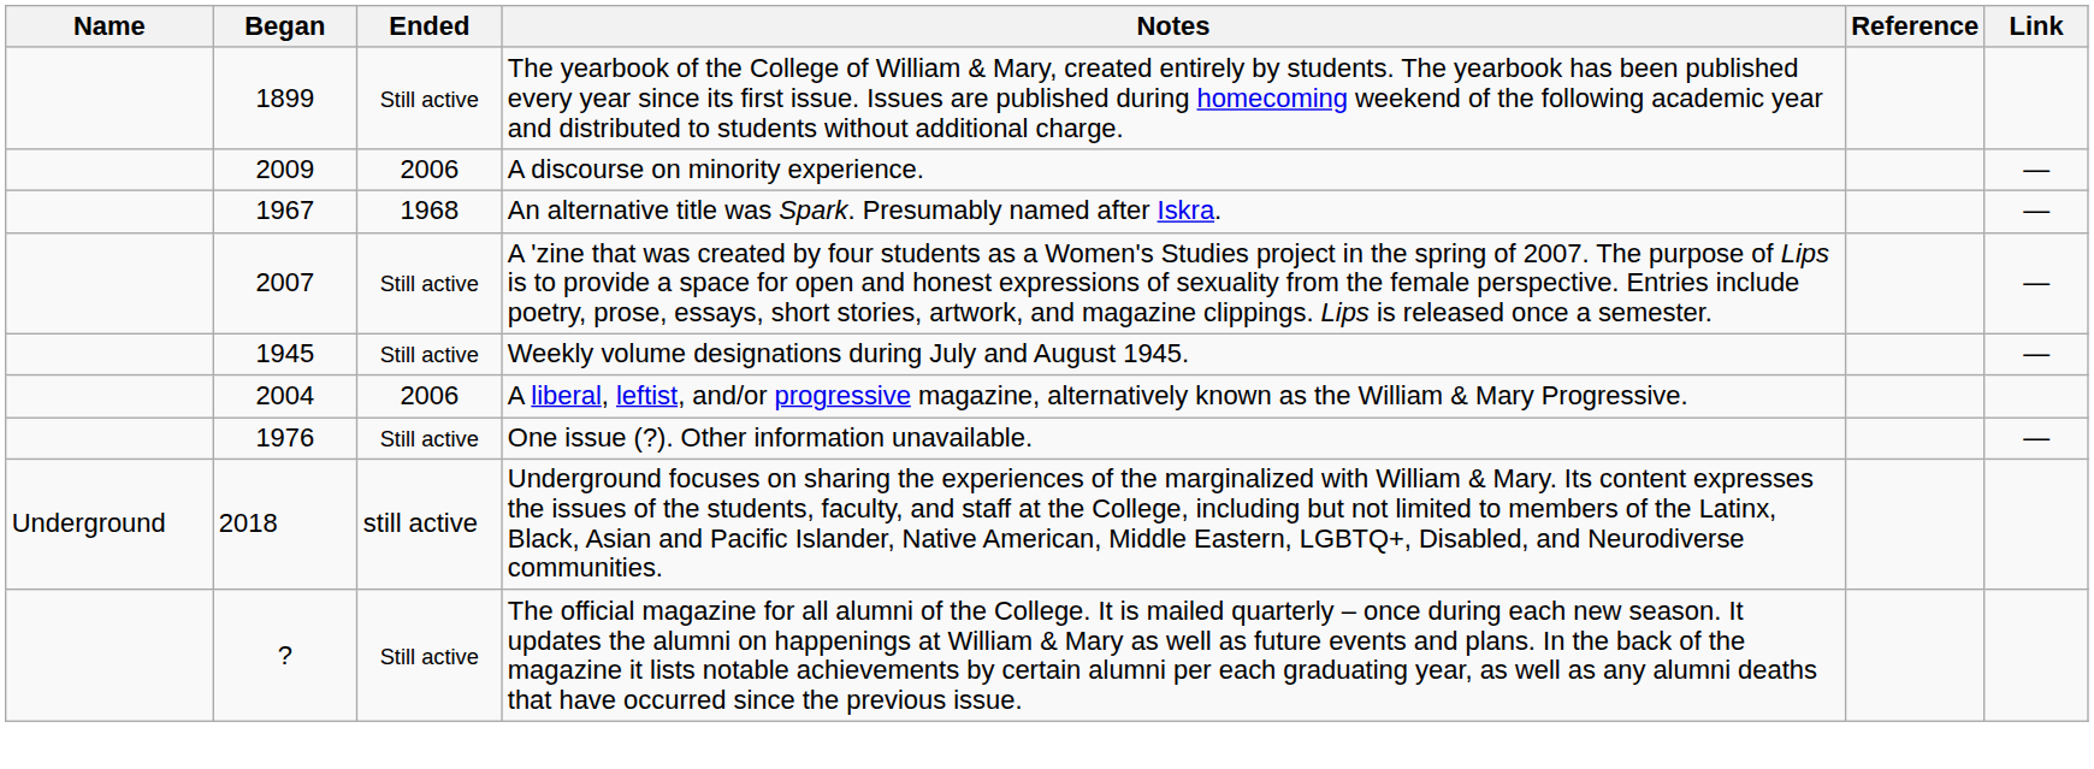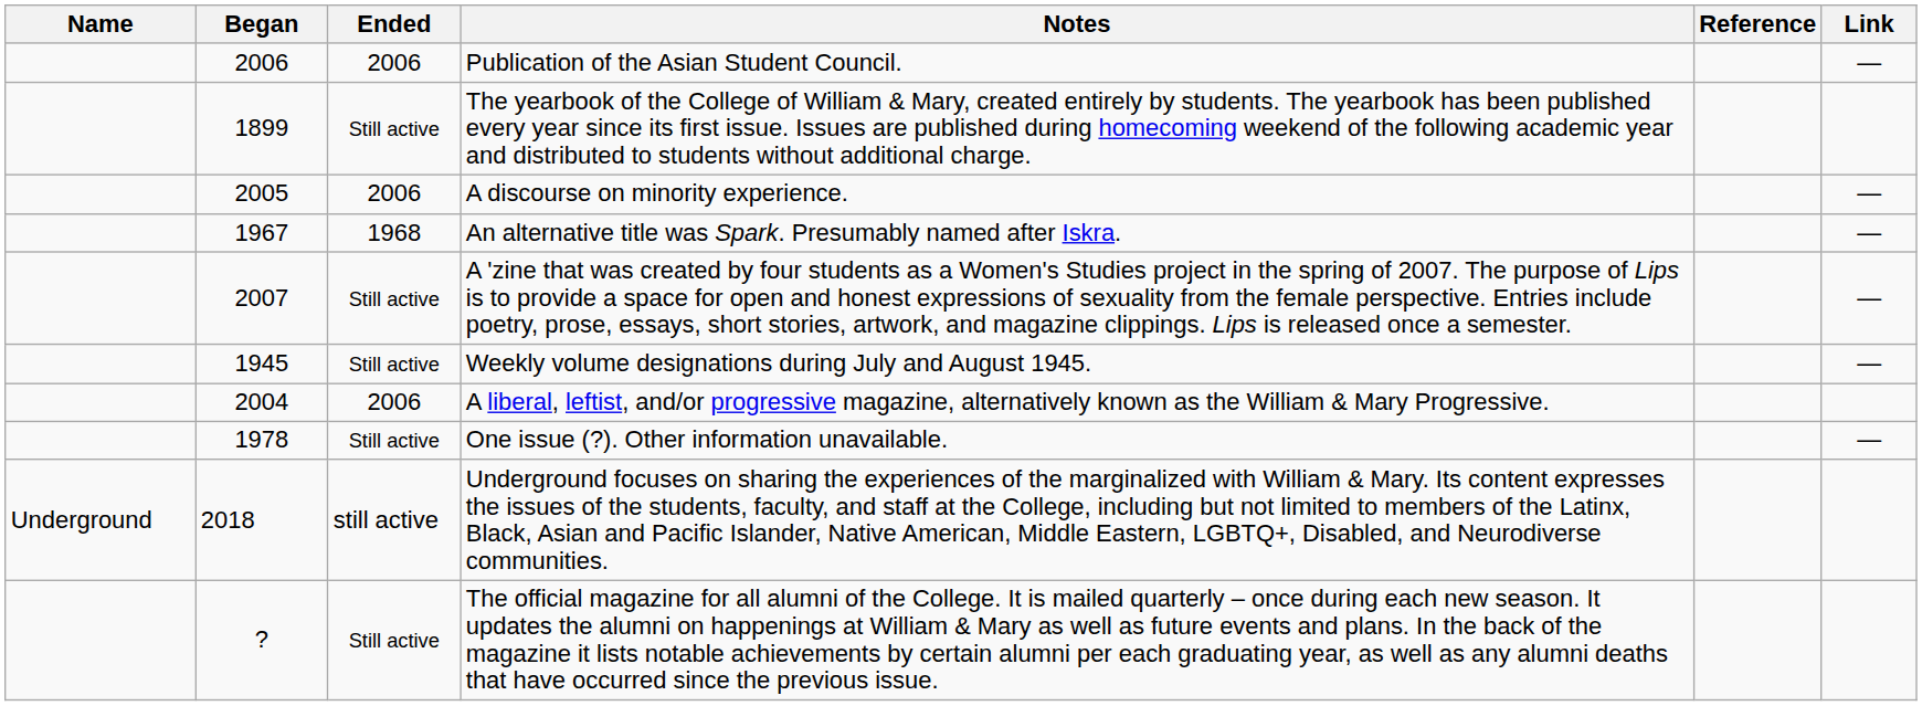+ row: 2006 | 2006 | Publication of the Asian Student Council. | —
A discourse on minority experience. | Began: 2009 -> 2005
One issue (?). Other information unavailable. | Began: 1976 -> 1978
